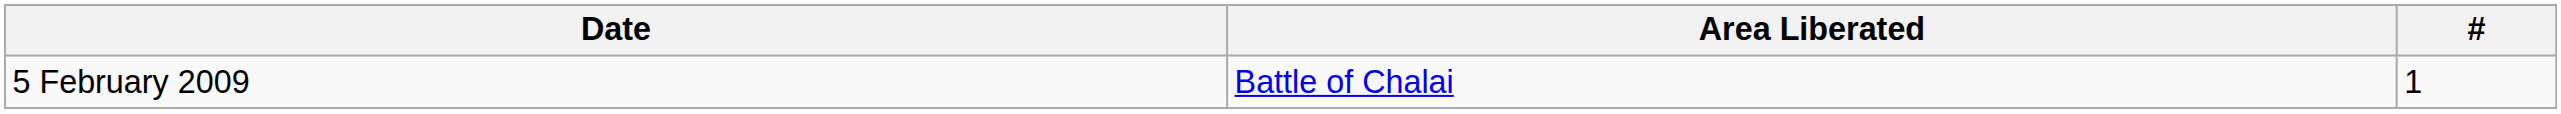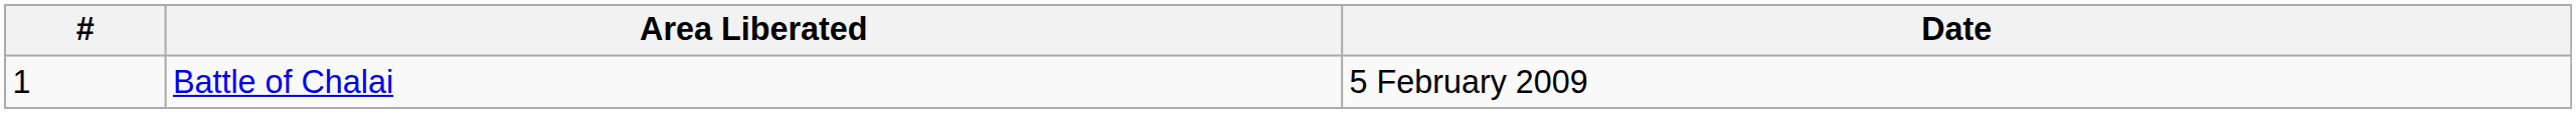columns swapped: # <-> Date
